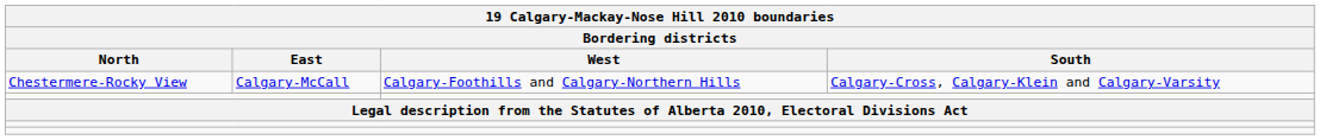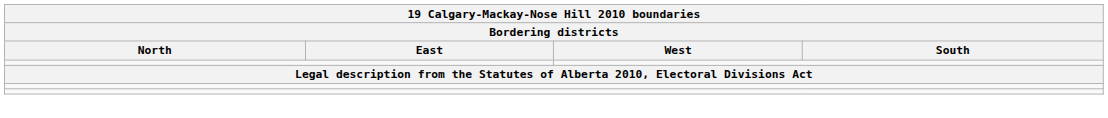- row: Chestermere-Rocky View | Calgary-McCall | Calgary-Foothills and Calgary-Northern Hills | Calgary-Cross, Calgary-Klein and Calgary-Varsity
